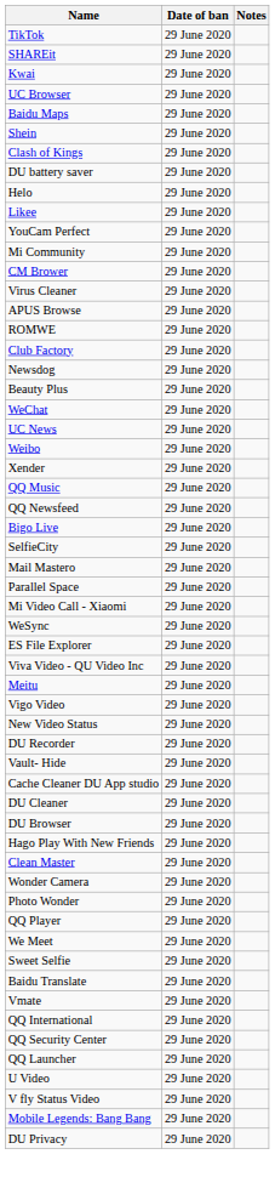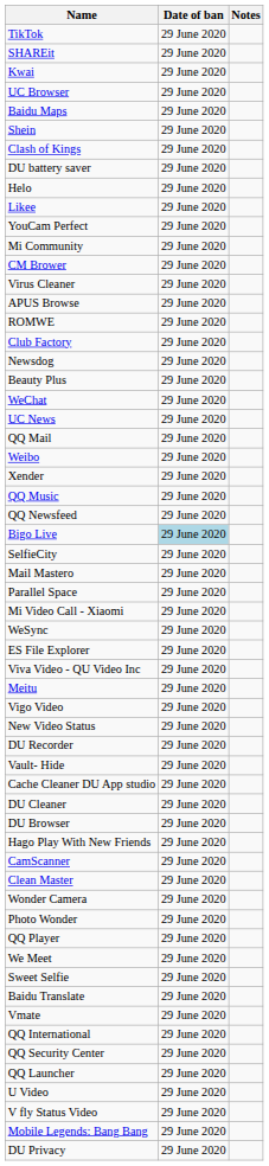+ row: QQ Mail | 29 June 2020
Bigo Live | Date of ban: no background -> lightblue background
+ row: CamScanner | 29 June 2020
